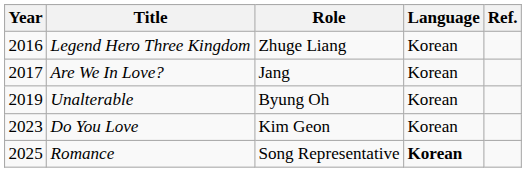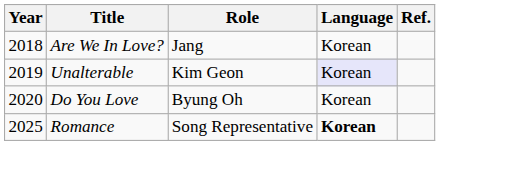- row: 2016 | Legend Hero Three Kingdom | Zhuge Liang | Korean
Are We In Love? | Year: 2017 -> 2018
Unalterable | Role: Byung Oh -> Kim Geon
Unalterable | Language: no background -> lavender background
Do You Love | Year: 2023 -> 2020
Do You Love | Role: Kim Geon -> Byung Oh
